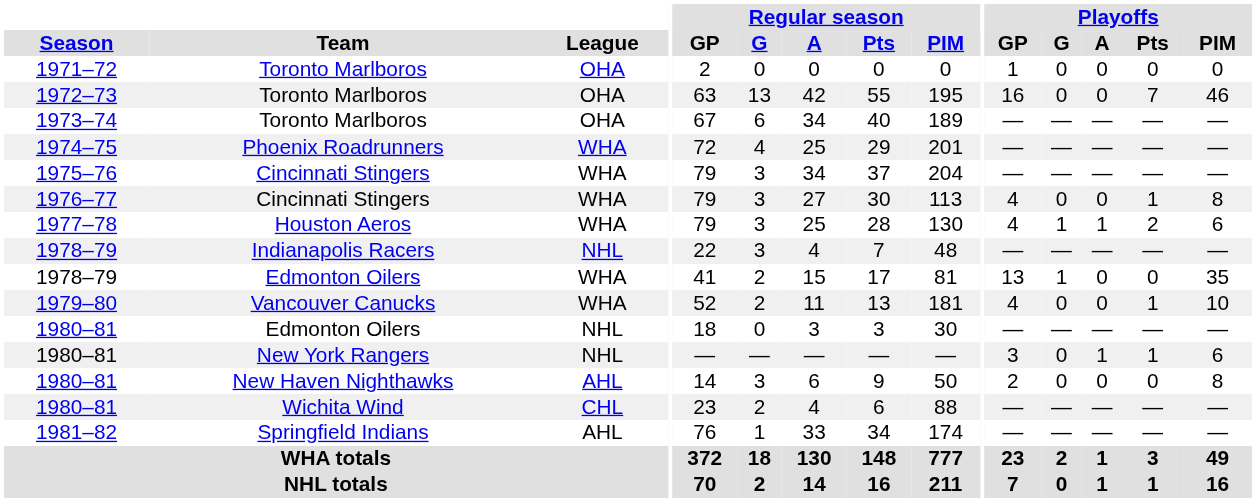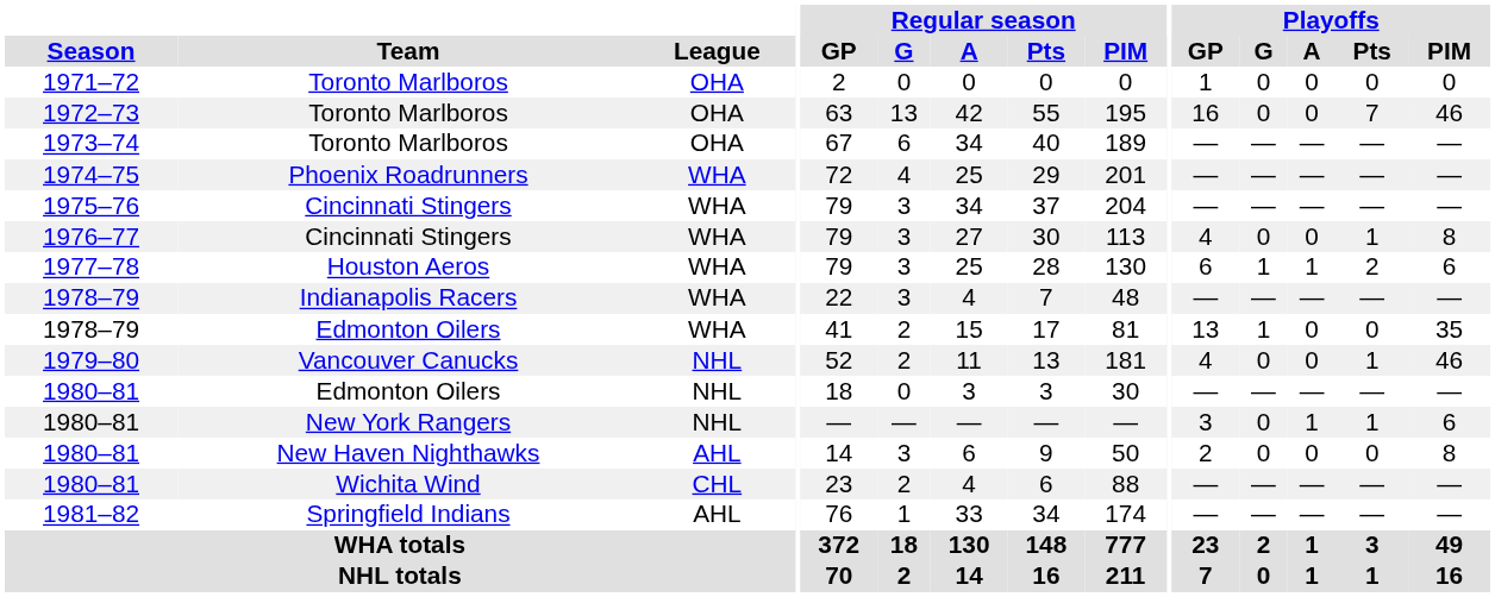1977–78 | Playoffs / GP: 4 -> 6
1978–79 / Indianapolis Racers | League: NHL -> WHA
1979–80 | League: WHA -> NHL
1979–80 | Playoffs / PIM: 10 -> 46
